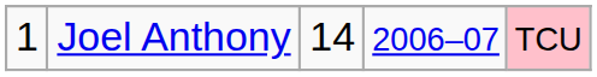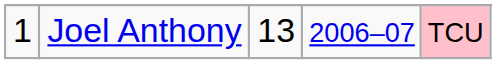Joel Anthony | column 3: 14 -> 13
